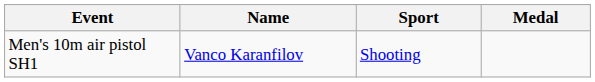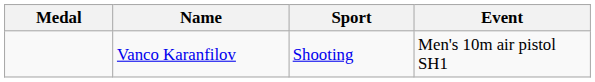columns swapped: Medal <-> Event
